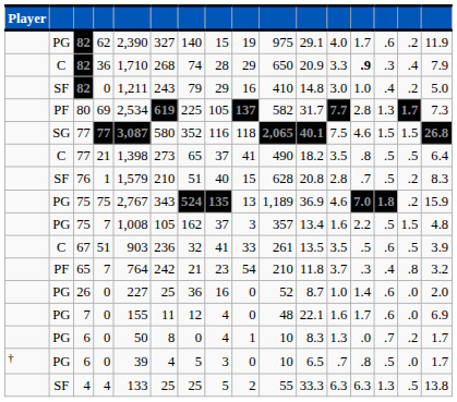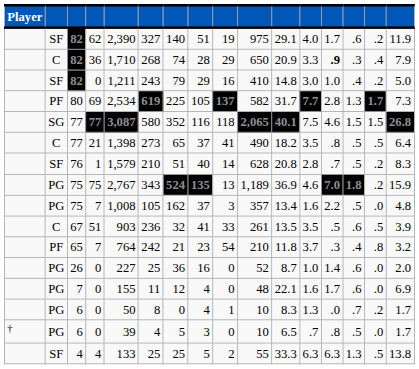82 / 62 | column 2: PG -> SF
82 / 62 | column 8: 15 -> 51
76 | column 9: 15 -> 14
75 / 7 | column 15: 1.5 -> .0
